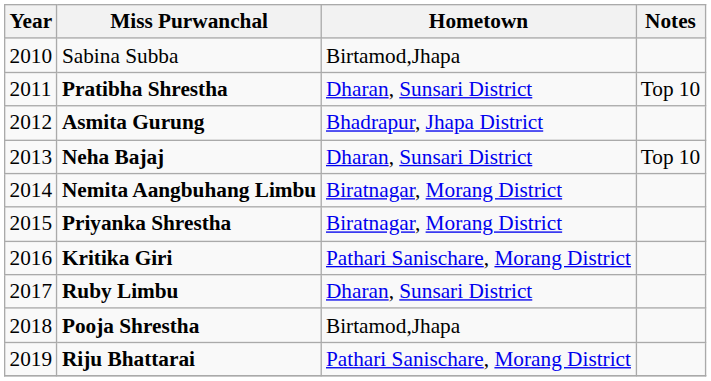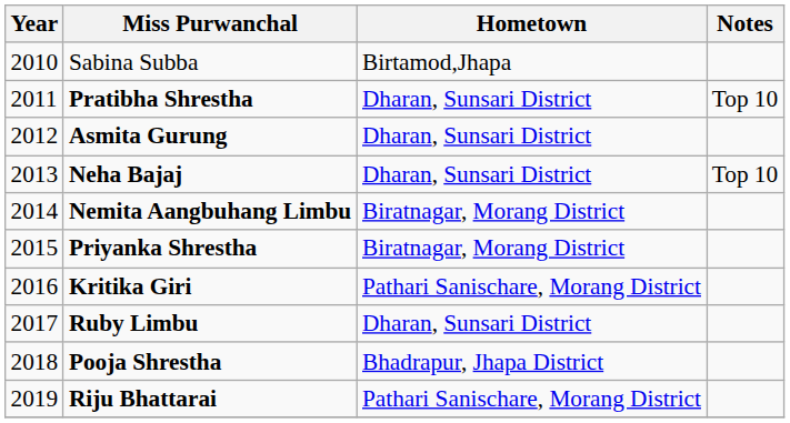Asmita Gurung | Hometown: Bhadrapur, Jhapa District -> Dharan, Sunsari District
Pooja Shrestha | Hometown: Birtamod,Jhapa -> Bhadrapur, Jhapa District
